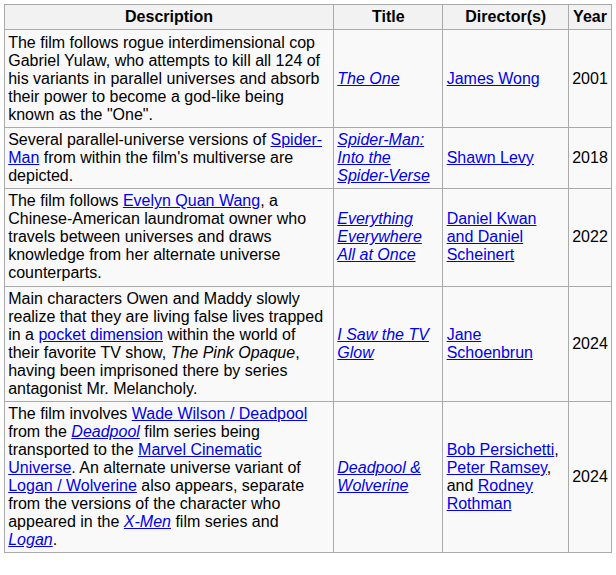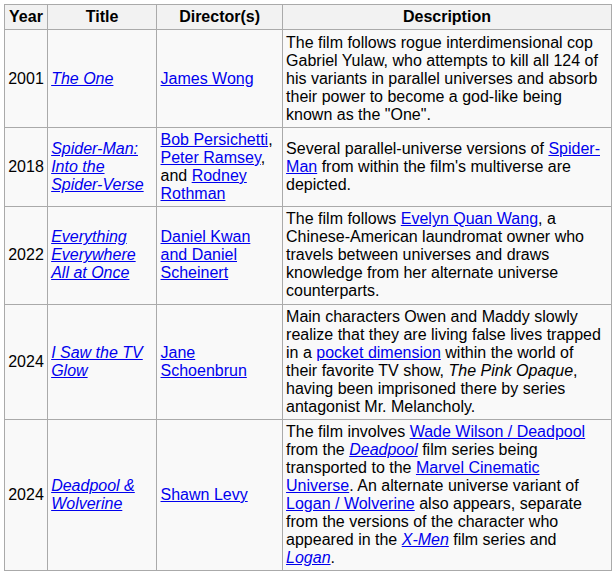columns swapped: Year <-> Description
Spider-Man: Into the Spider-Verse | Director(s): Shawn Levy -> Bob Persichetti, Peter Ramsey, and Rodney Rothman
Deadpool & Wolverine | Director(s): Bob Persichetti, Peter Ramsey, and Rodney Rothman -> Shawn Levy
